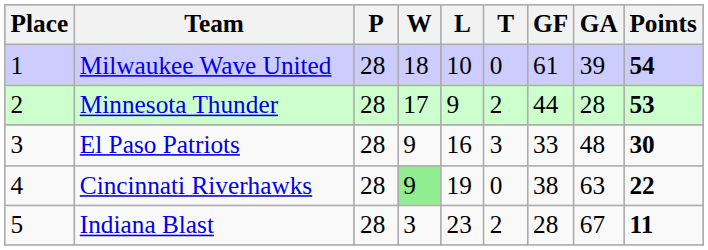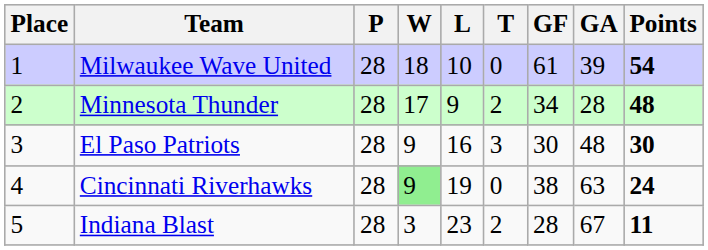Minnesota Thunder | GF: 44 -> 34
Minnesota Thunder | Points: 53 -> 48
El Paso Patriots | GF: 33 -> 30
Cincinnati Riverhawks | Points: 22 -> 24
